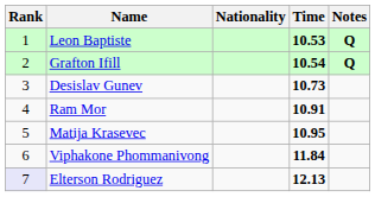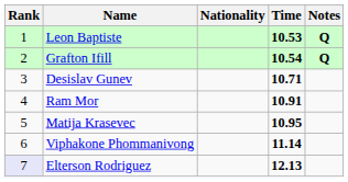Desislav Gunev | Time: 10.73 -> 10.71
Viphakone Phommanivong | Time: 11.84 -> 11.14
